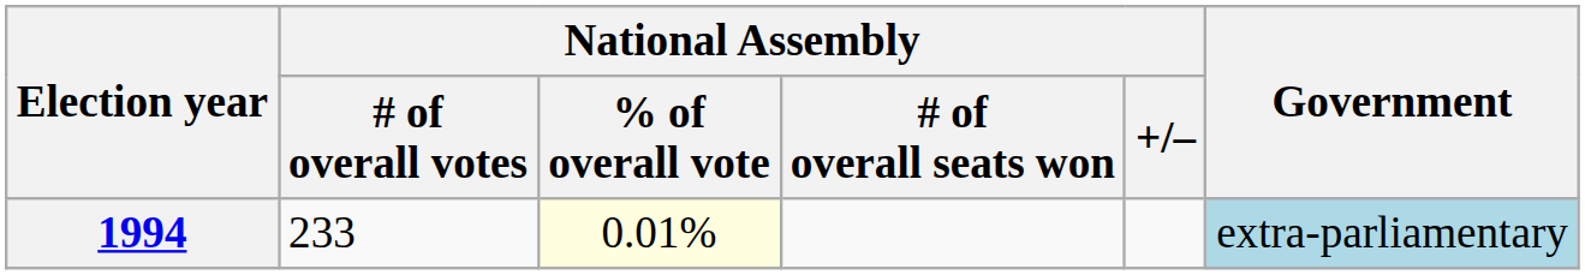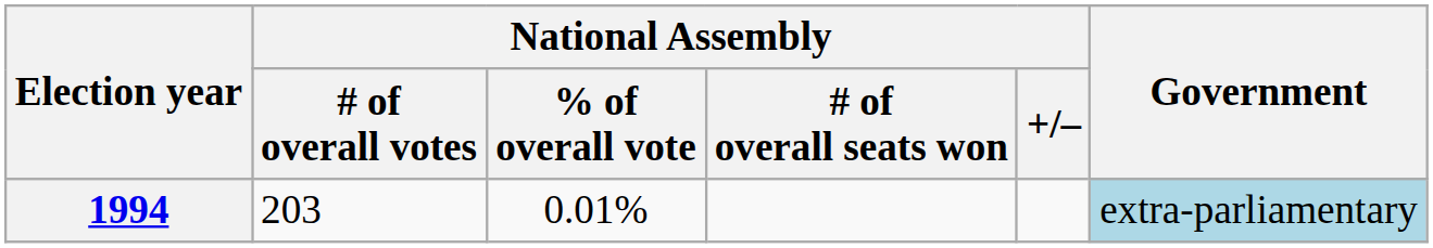1994 | National Assembly / # of overall votes: 233 -> 203
1994 | National Assembly / % of overall vote: lightyellow background -> no background
